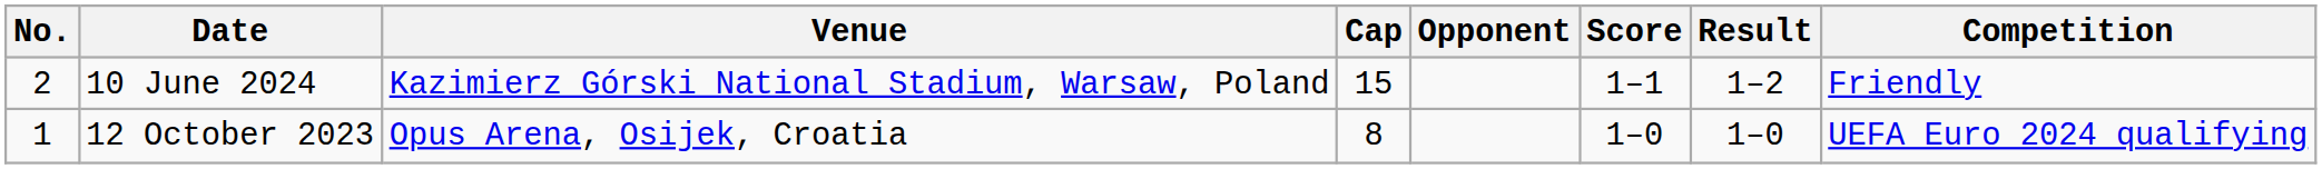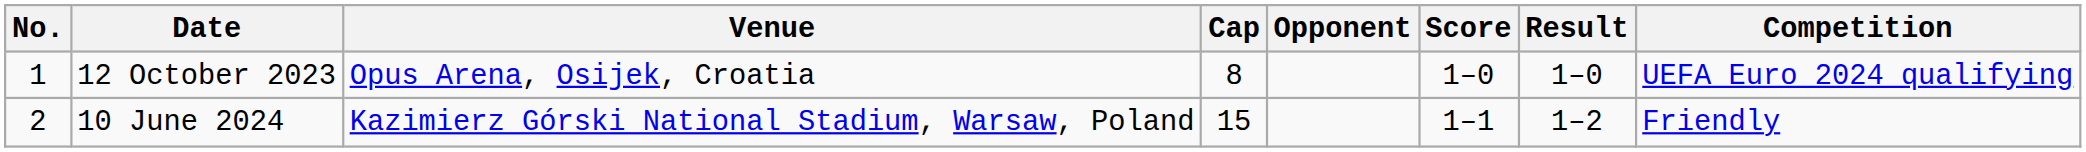rows swapped: 12 October 2023 <-> 10 June 2024
